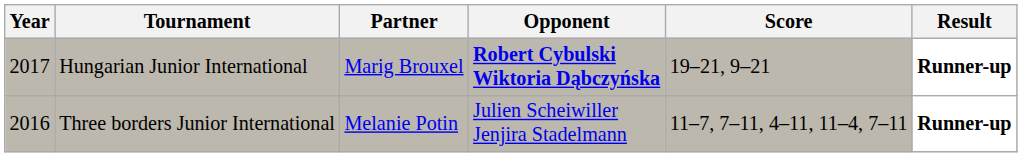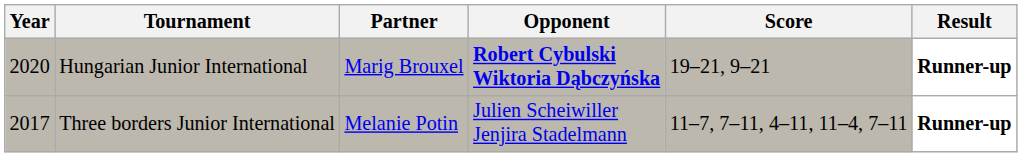Hungarian Junior International | Year: 2017 -> 2020
Three borders Junior International | Year: 2016 -> 2017
